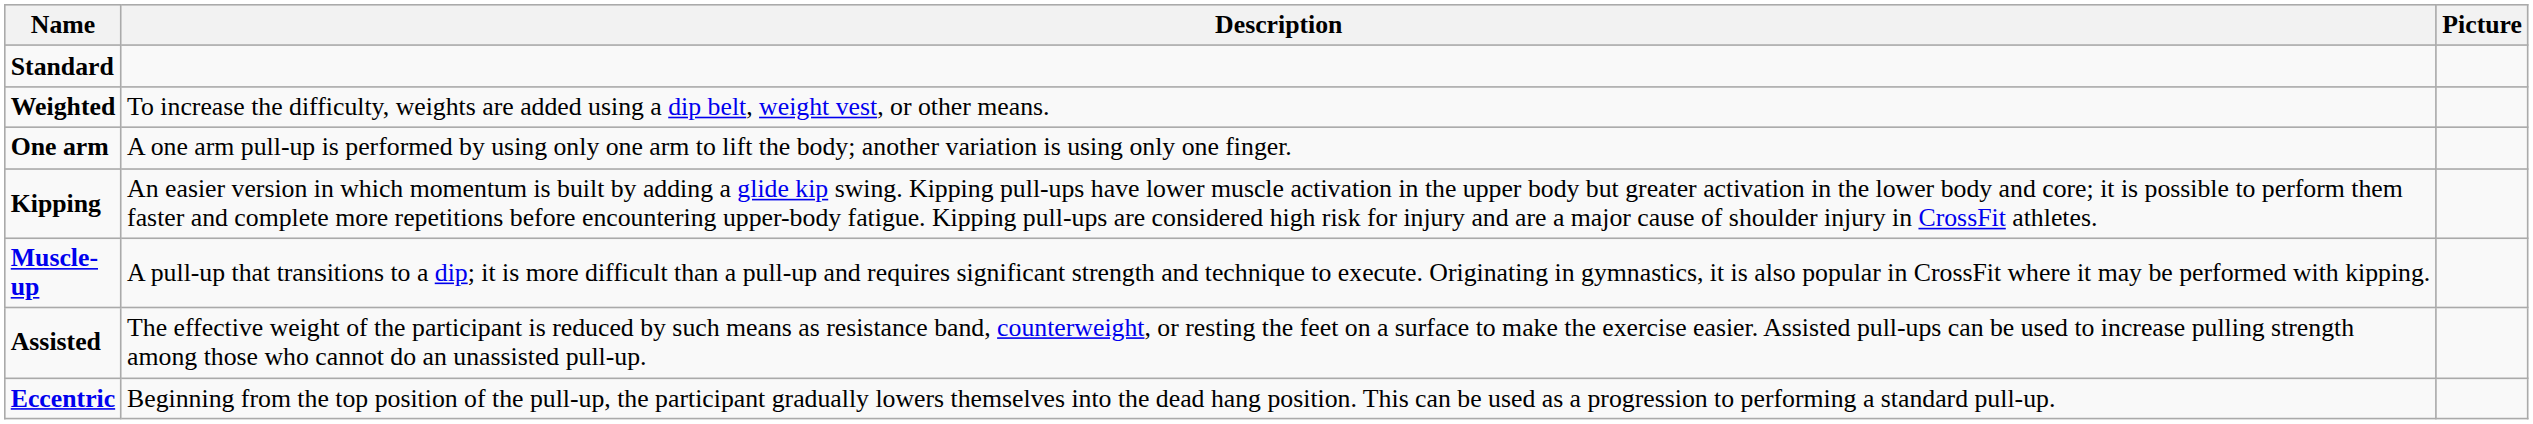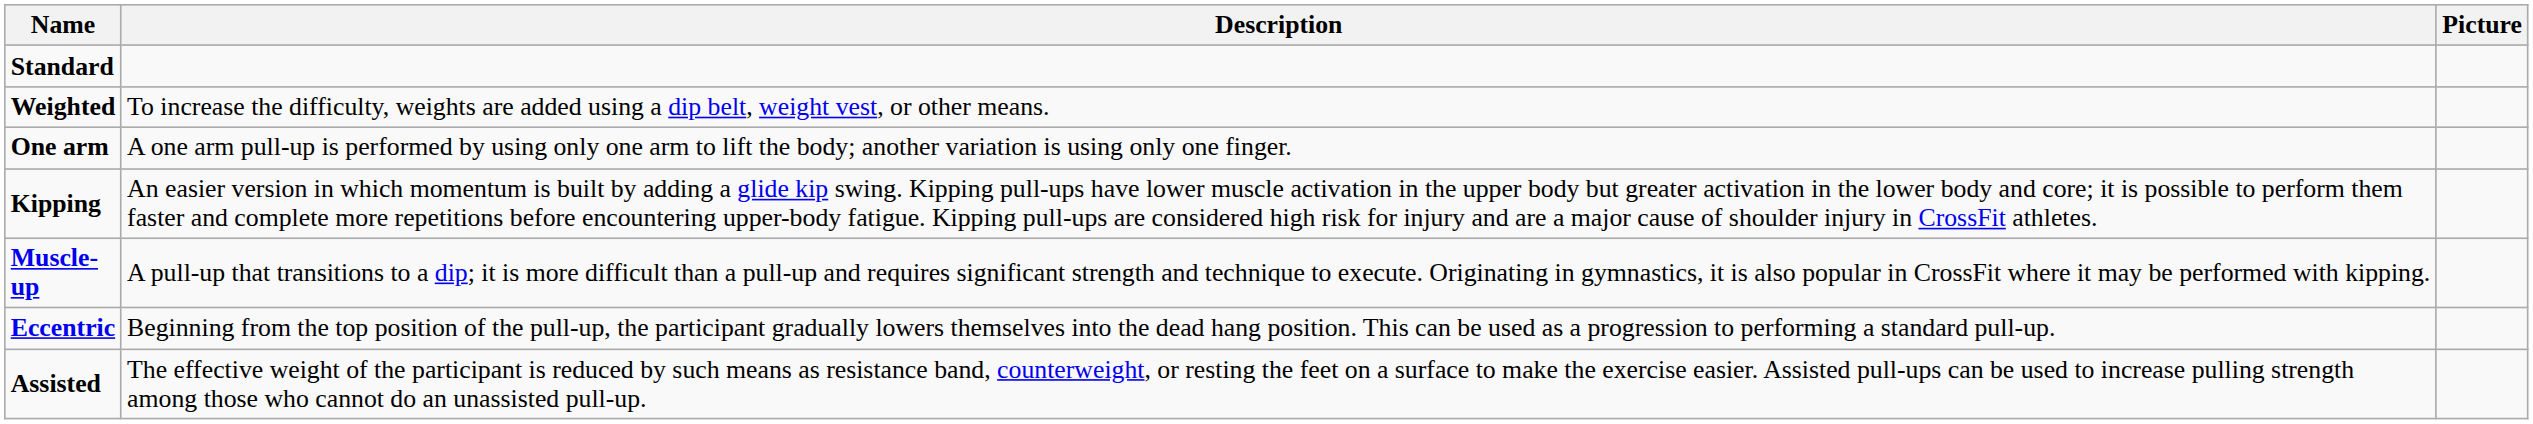rows swapped: Assisted <-> Eccentric
